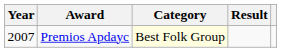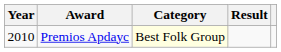Premios Apdayc | Year: 2007 -> 2010
